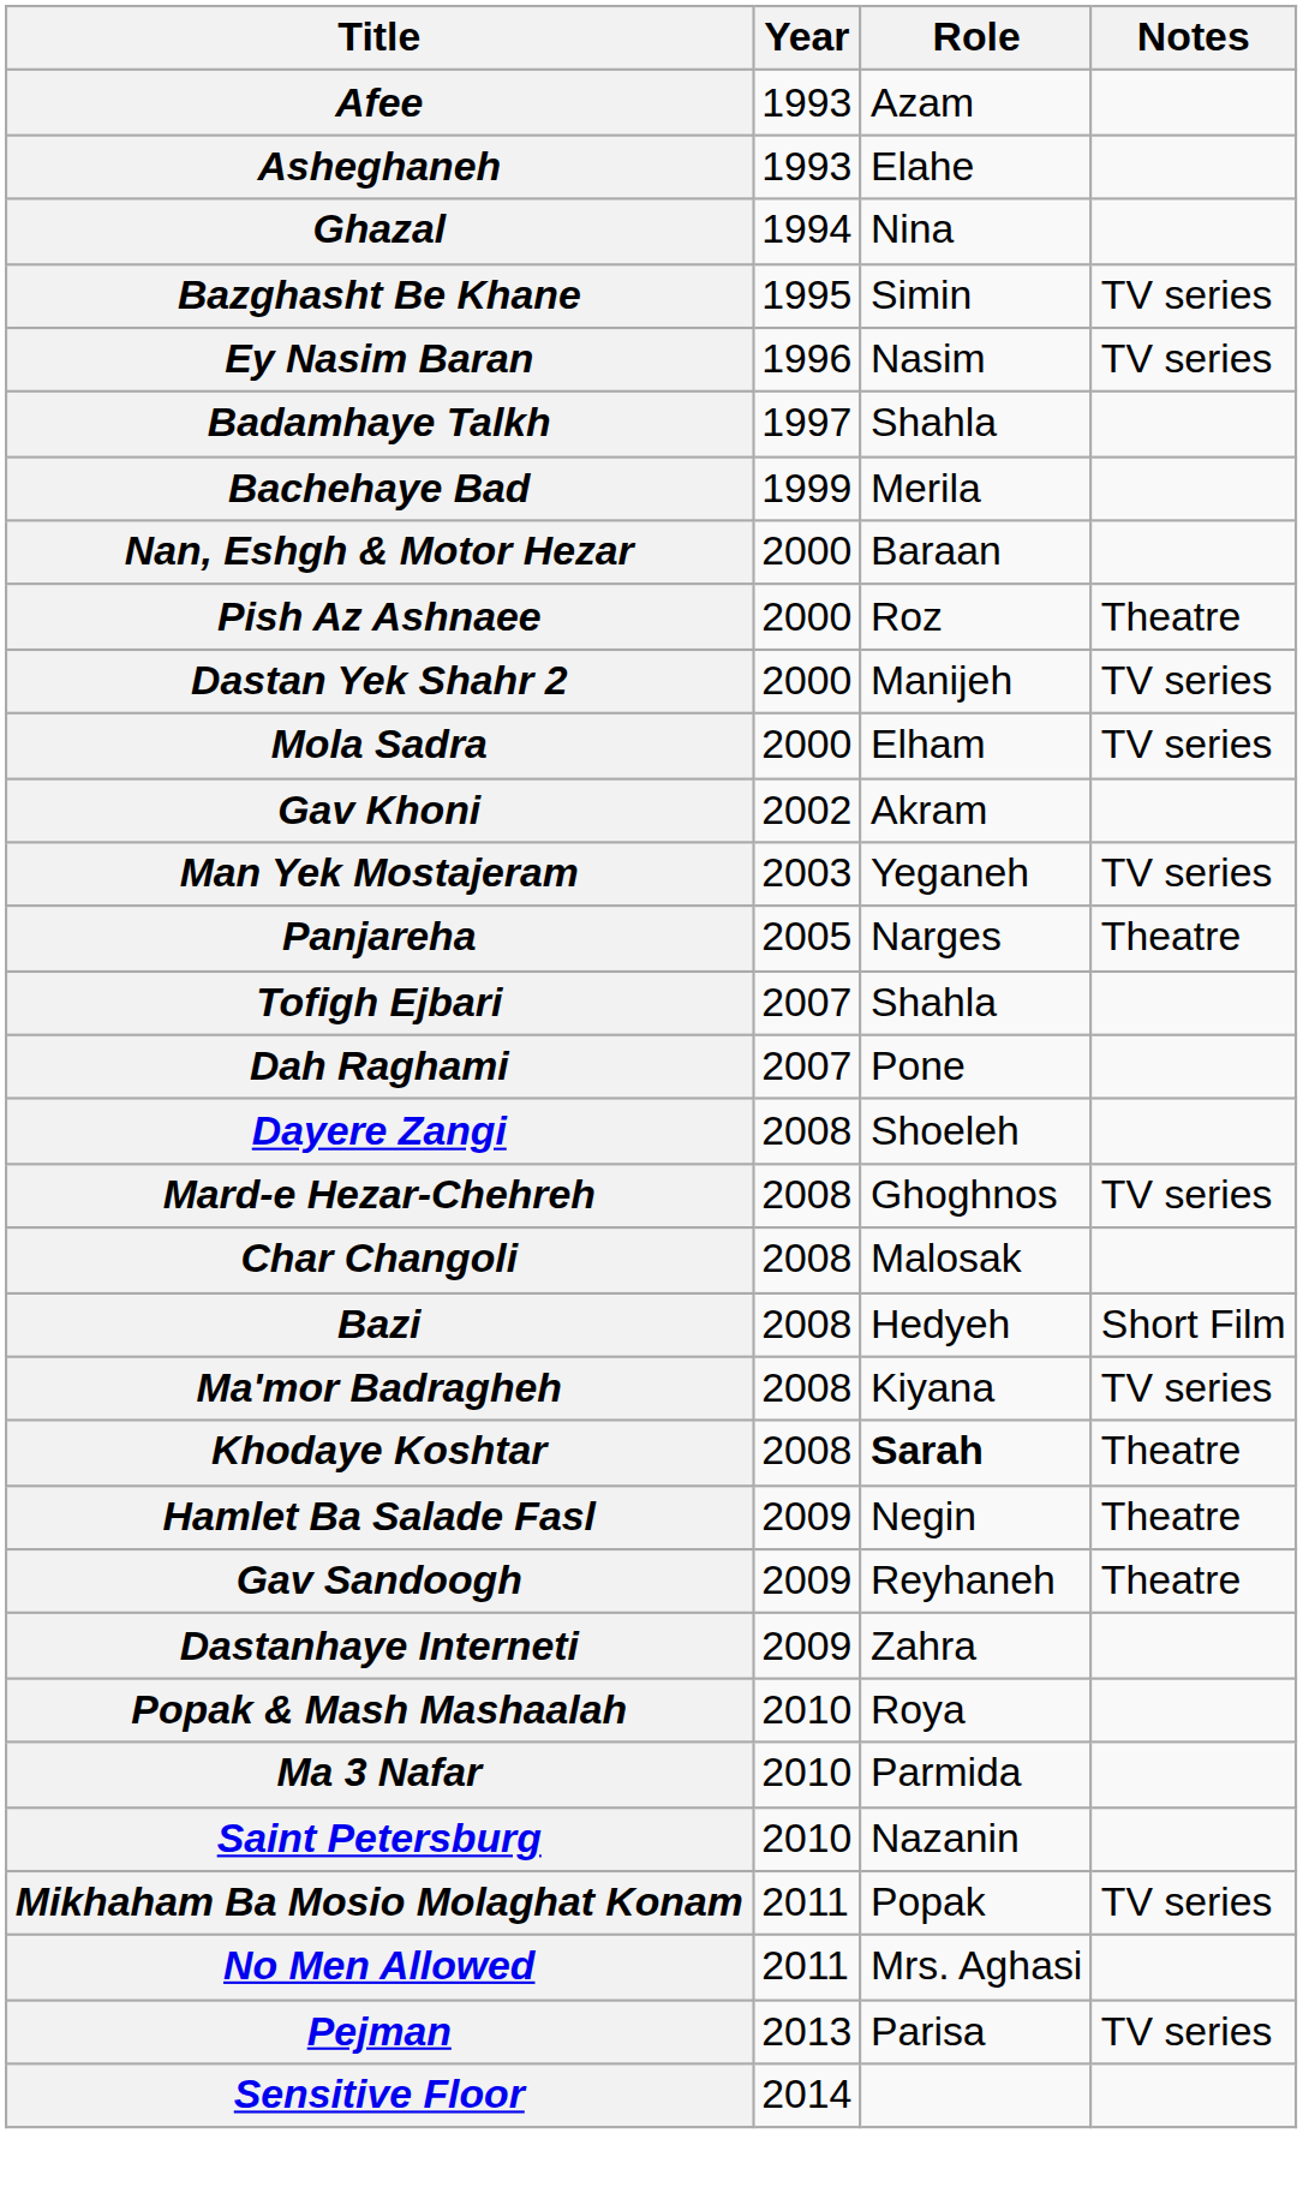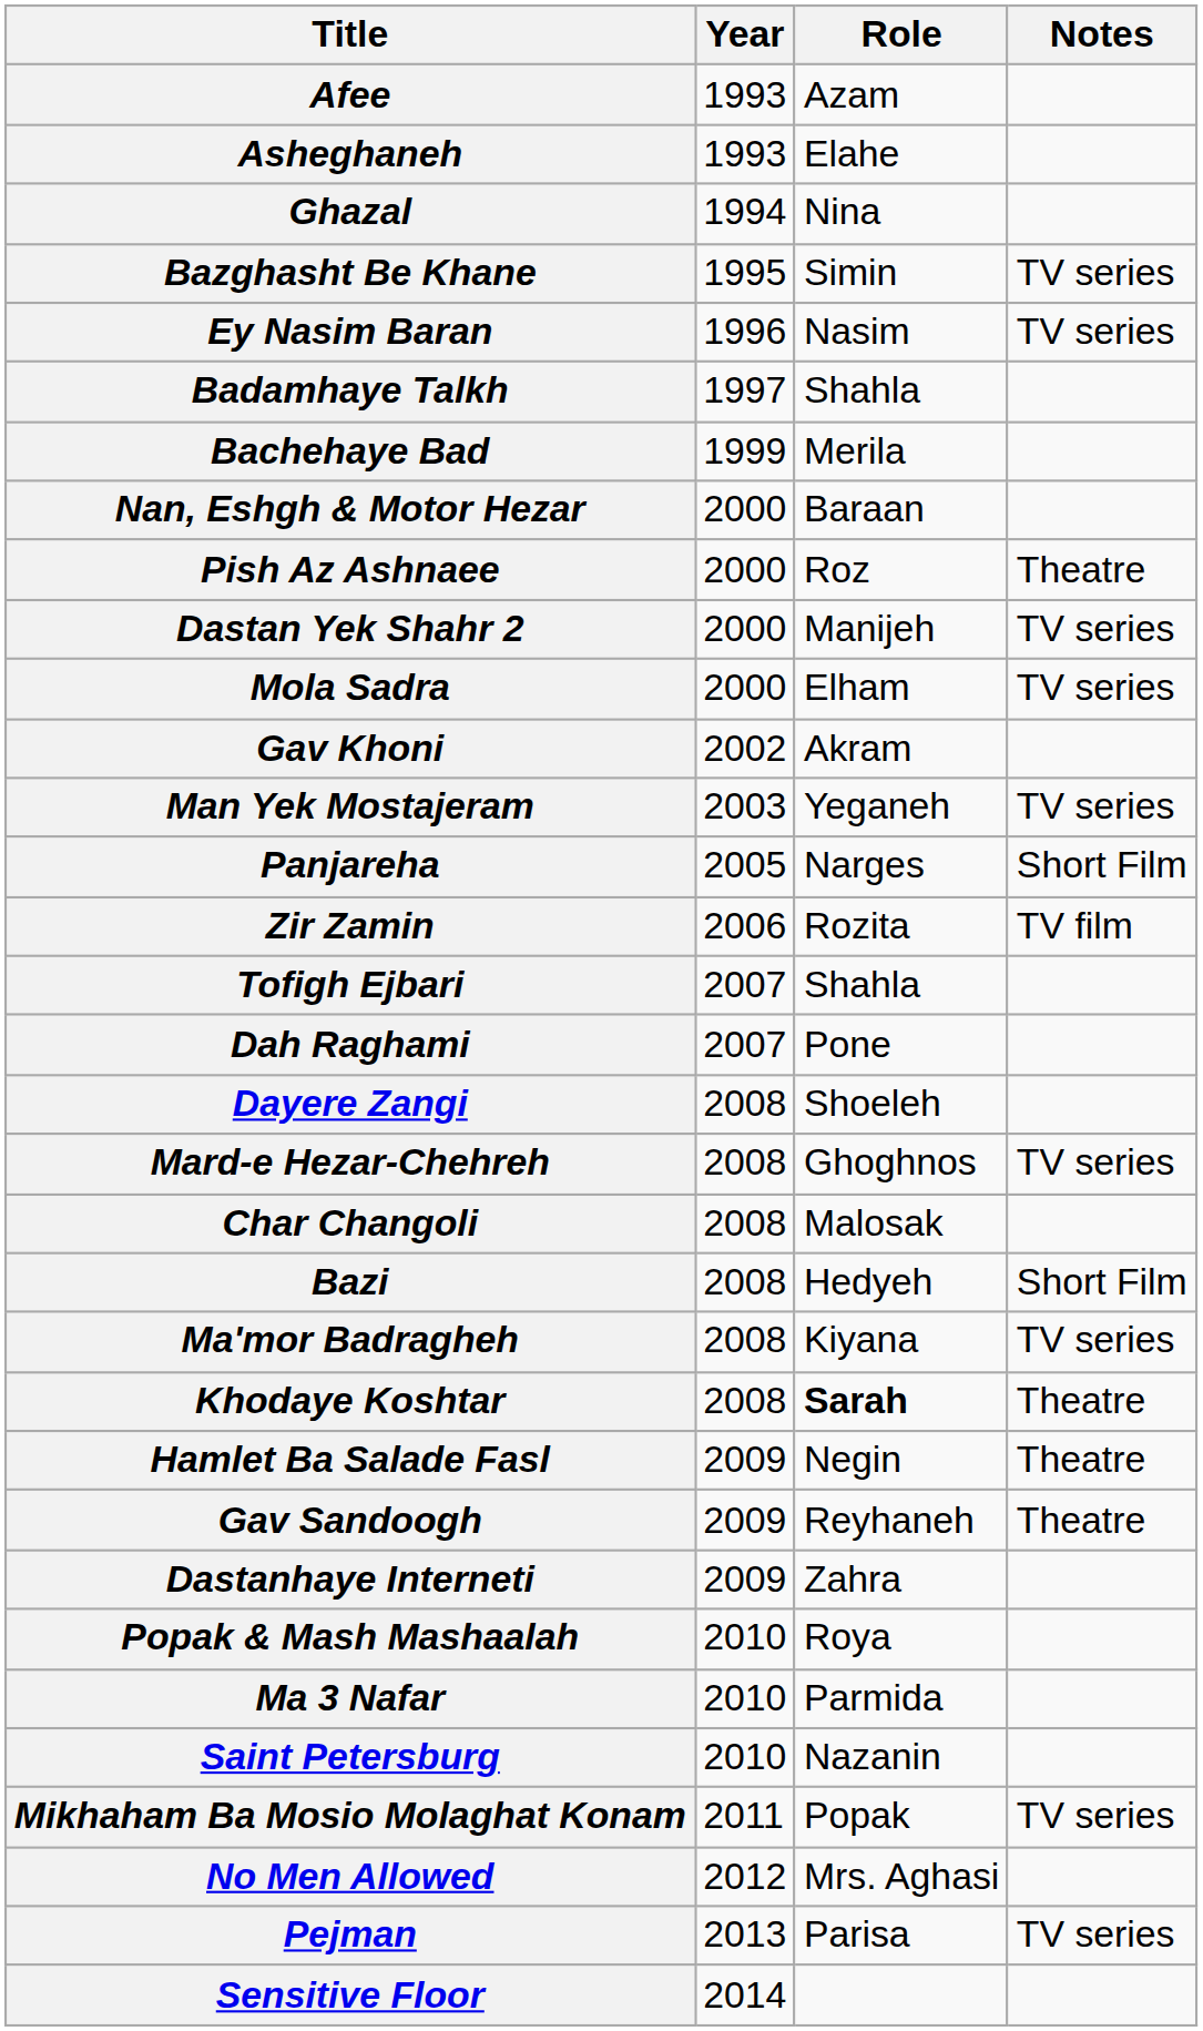Panjareha | Notes: Theatre -> Short Film
+ row: Zir Zamin | 2006 | Rozita | TV film
No Men Allowed | Year: 2011 -> 2012
